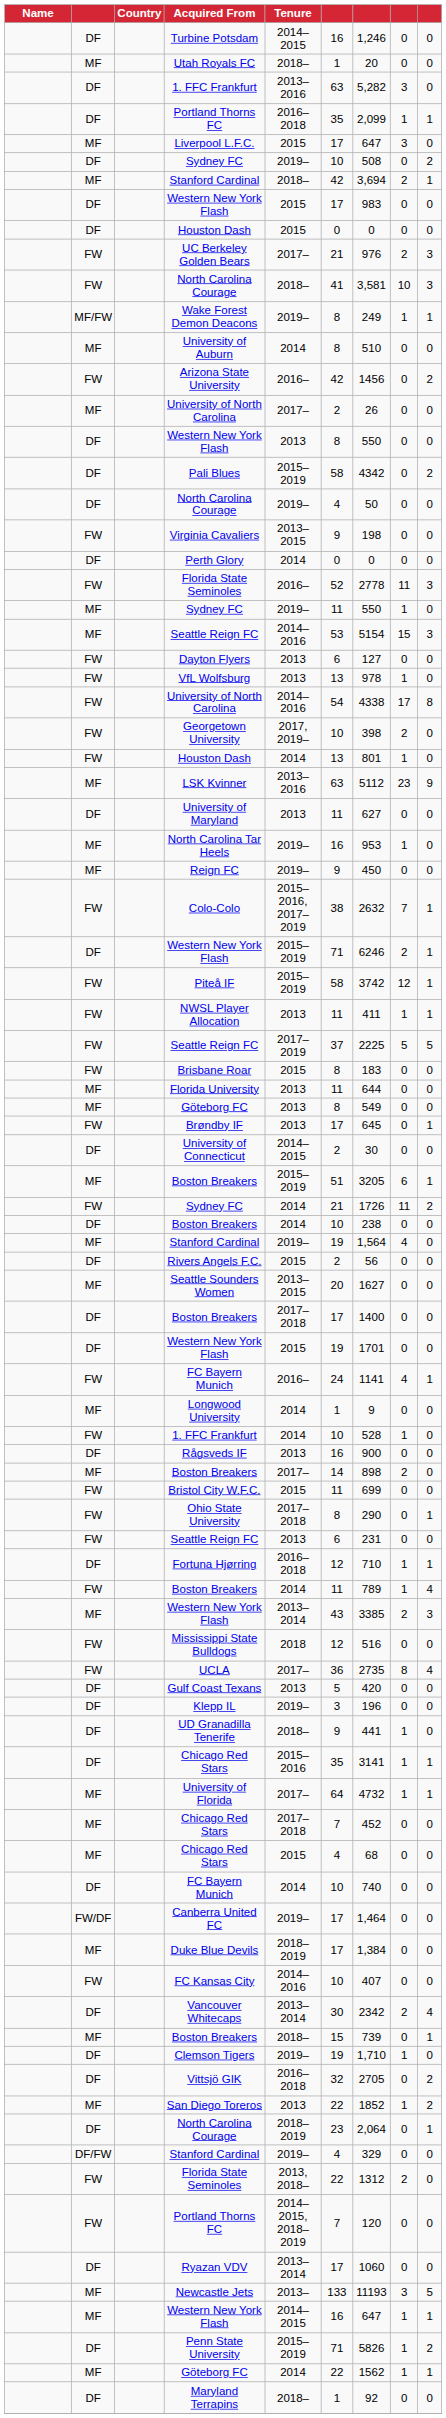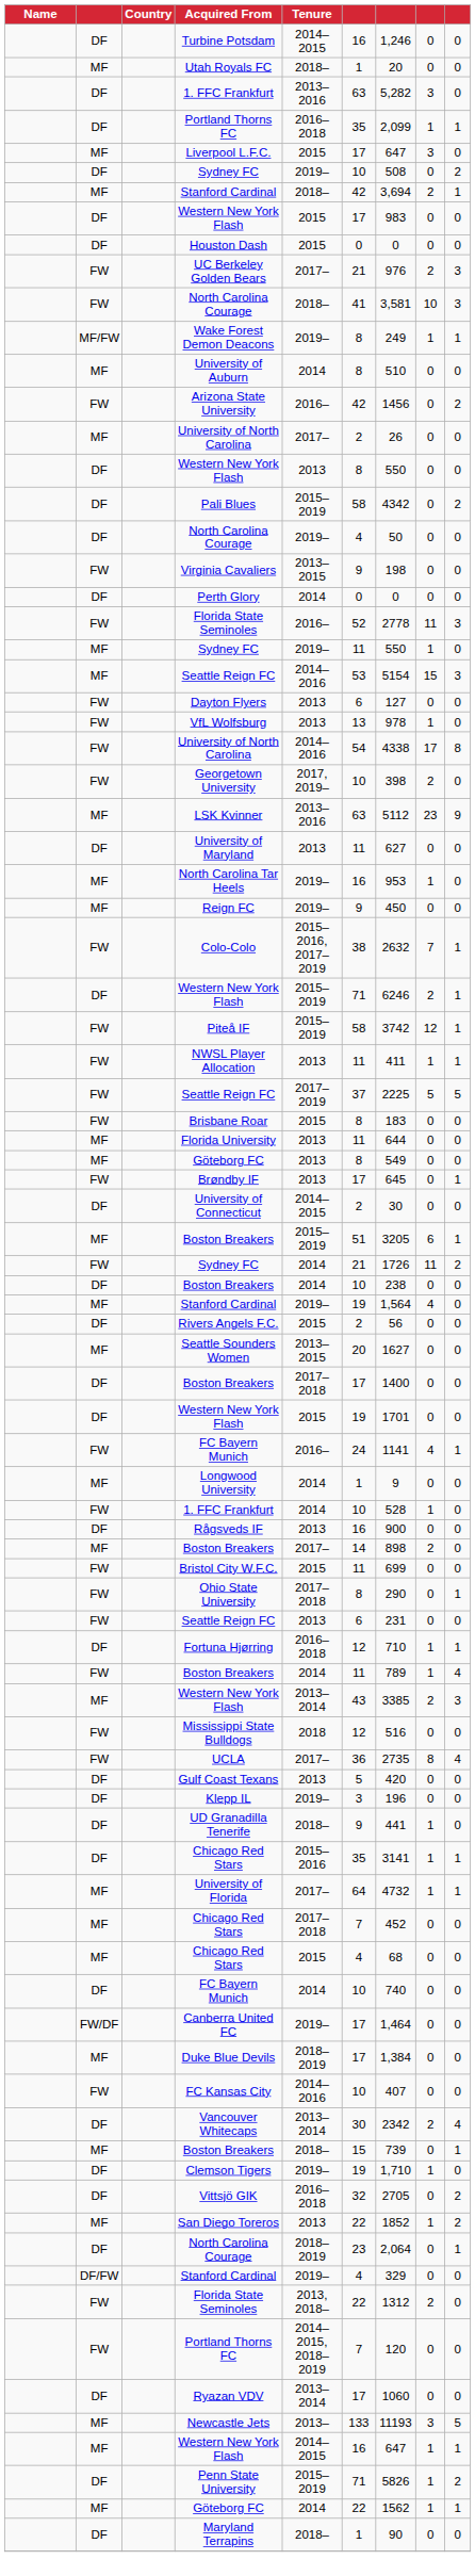- row: FW | Houston Dash | 2014 | 13 | 801 | 1 | 0
Maryland Terrapins | column 7: 92 -> 90
